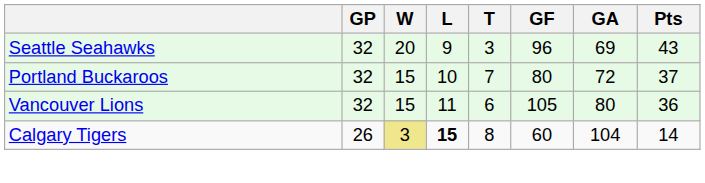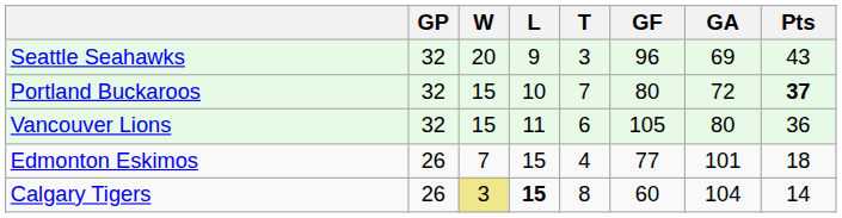Portland Buckaroos | Pts: normal -> bold
+ row: Edmonton Eskimos | 26 | 7 | 15 | 4 | 77 | 101 | 18
